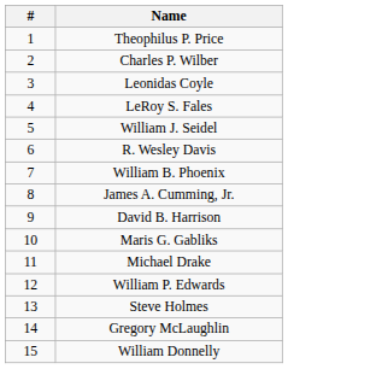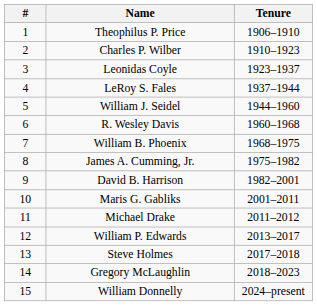+ column: Tenure | 1906–1910 | 1910–1923 | 1923–1937 | 1937–1944 | 1944–1960 | 1960–1968 | 1968–1975 | 1975–1982 | 1982–2001 | 2001–2011 | 2011–2012 | 2013–2017 | 2017–2018 | 2018–2023 | 2024–present
